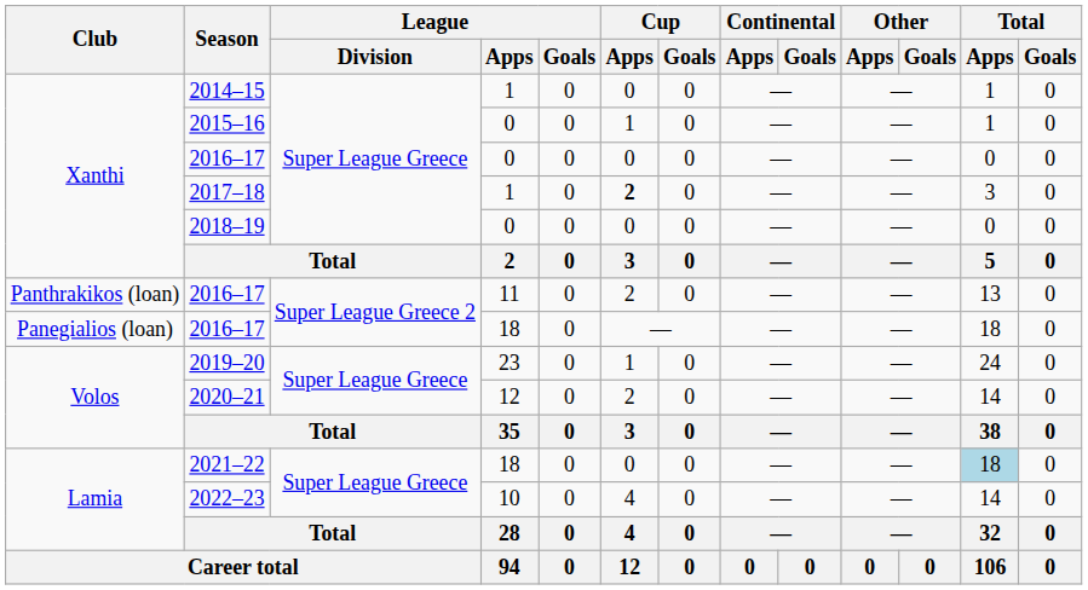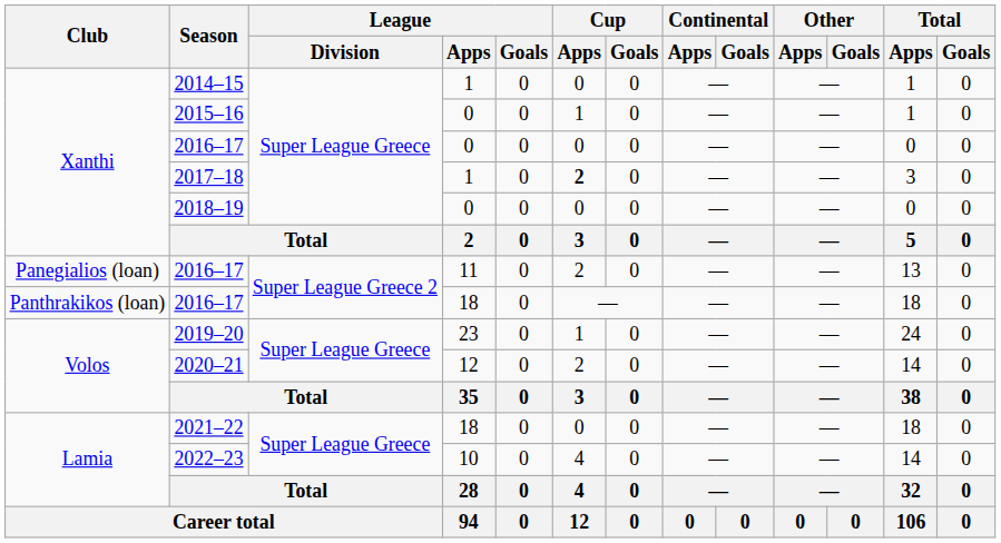2016–17 / 11 | Club: Panthrakikos (loan) -> Panegialios (loan)
2016–17 / 18 | Club: Panegialios (loan) -> Panthrakikos (loan)
2021–22 | Total / Apps: lightblue background -> no background
